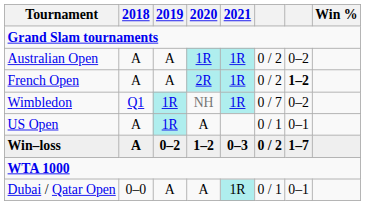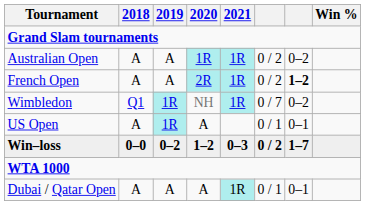Win–loss | 2018: A -> 0–0
Dubai / Qatar Open | 2018: 0–0 -> A
